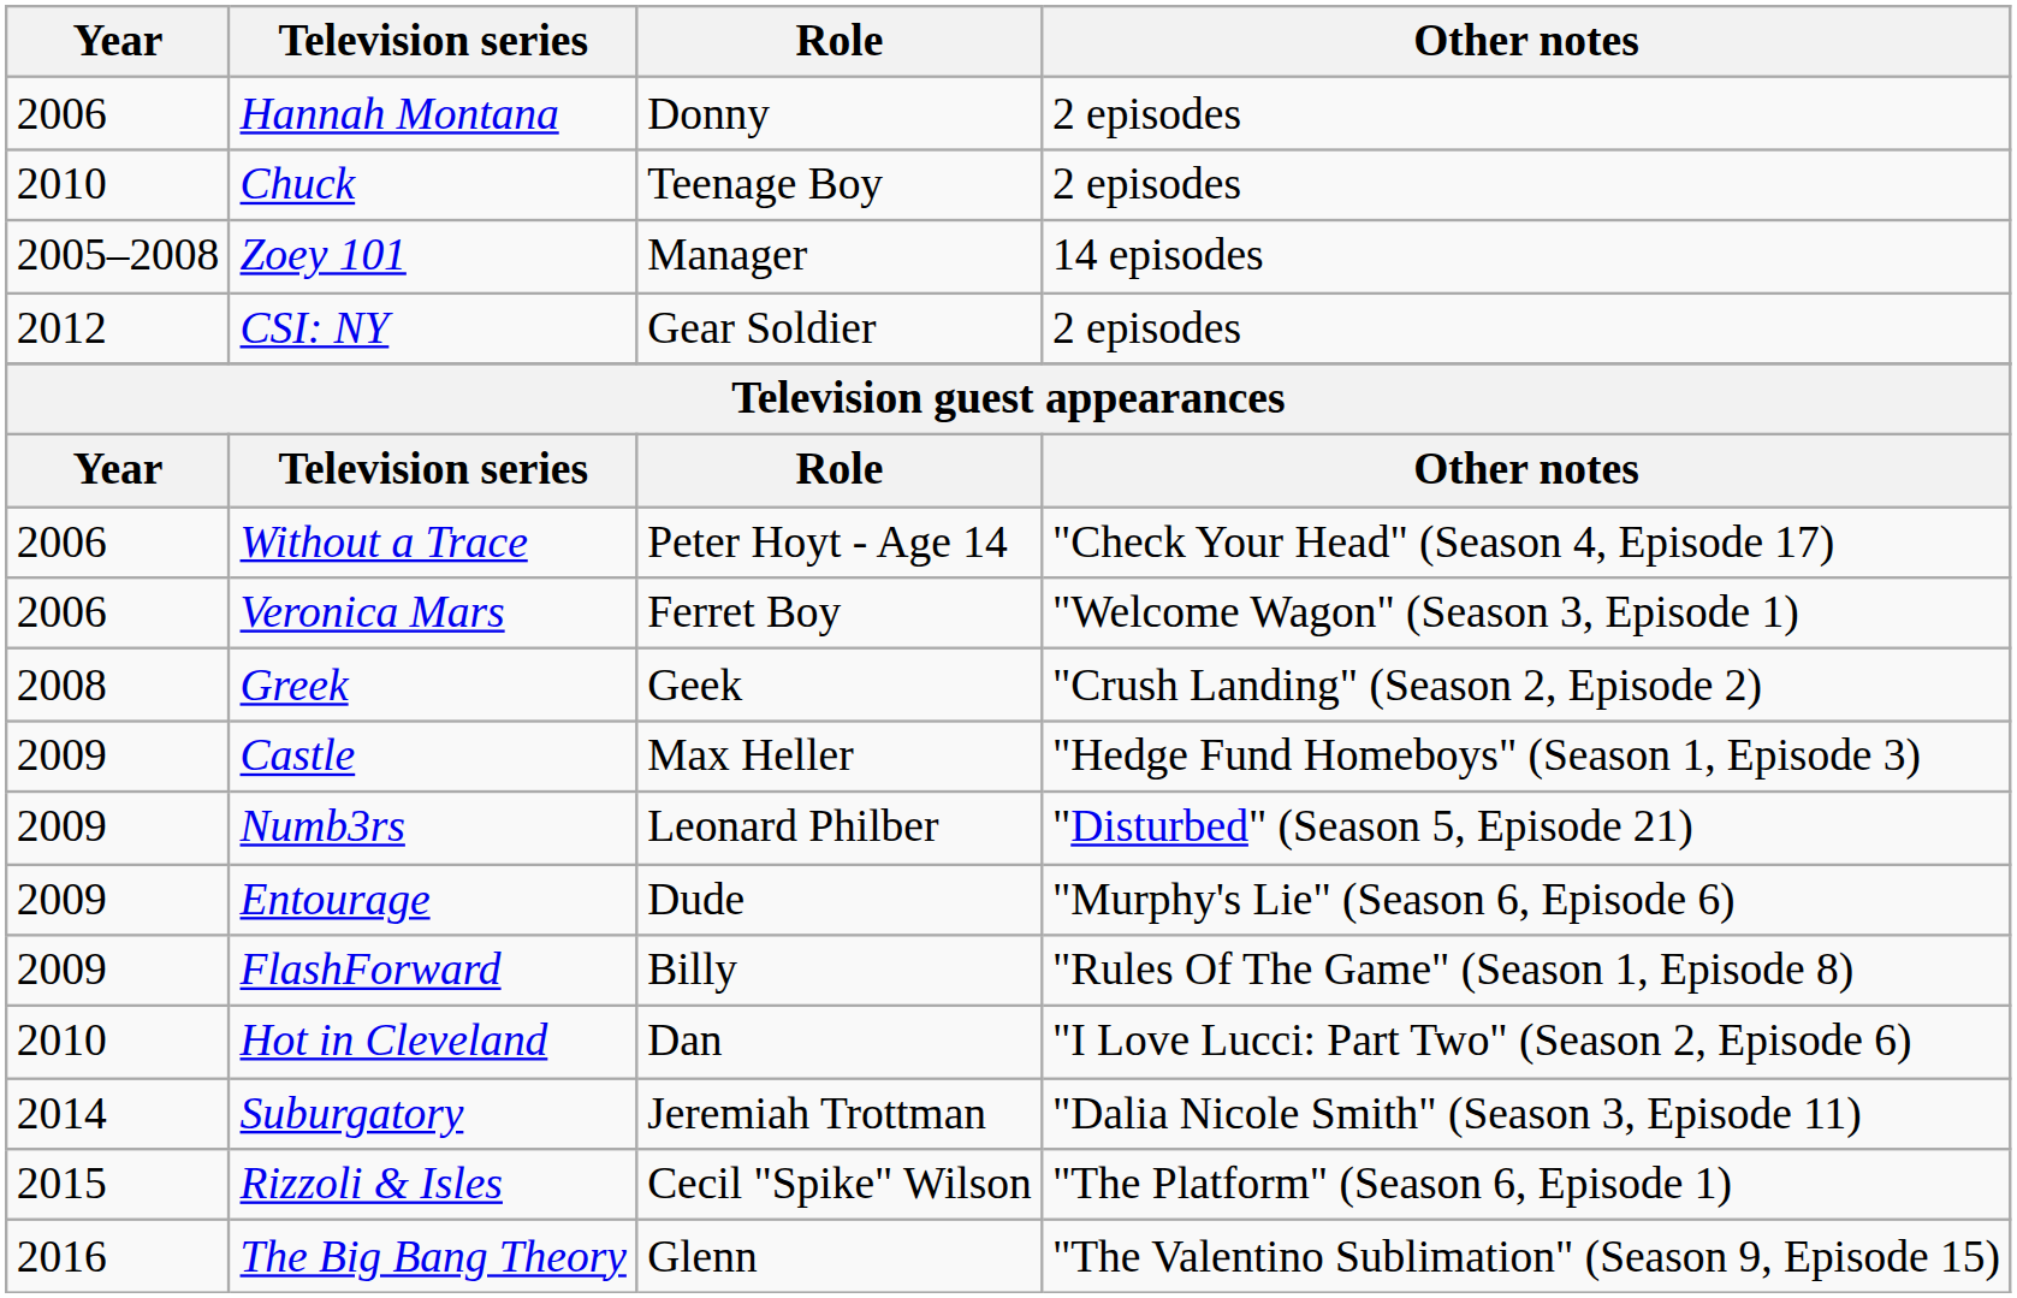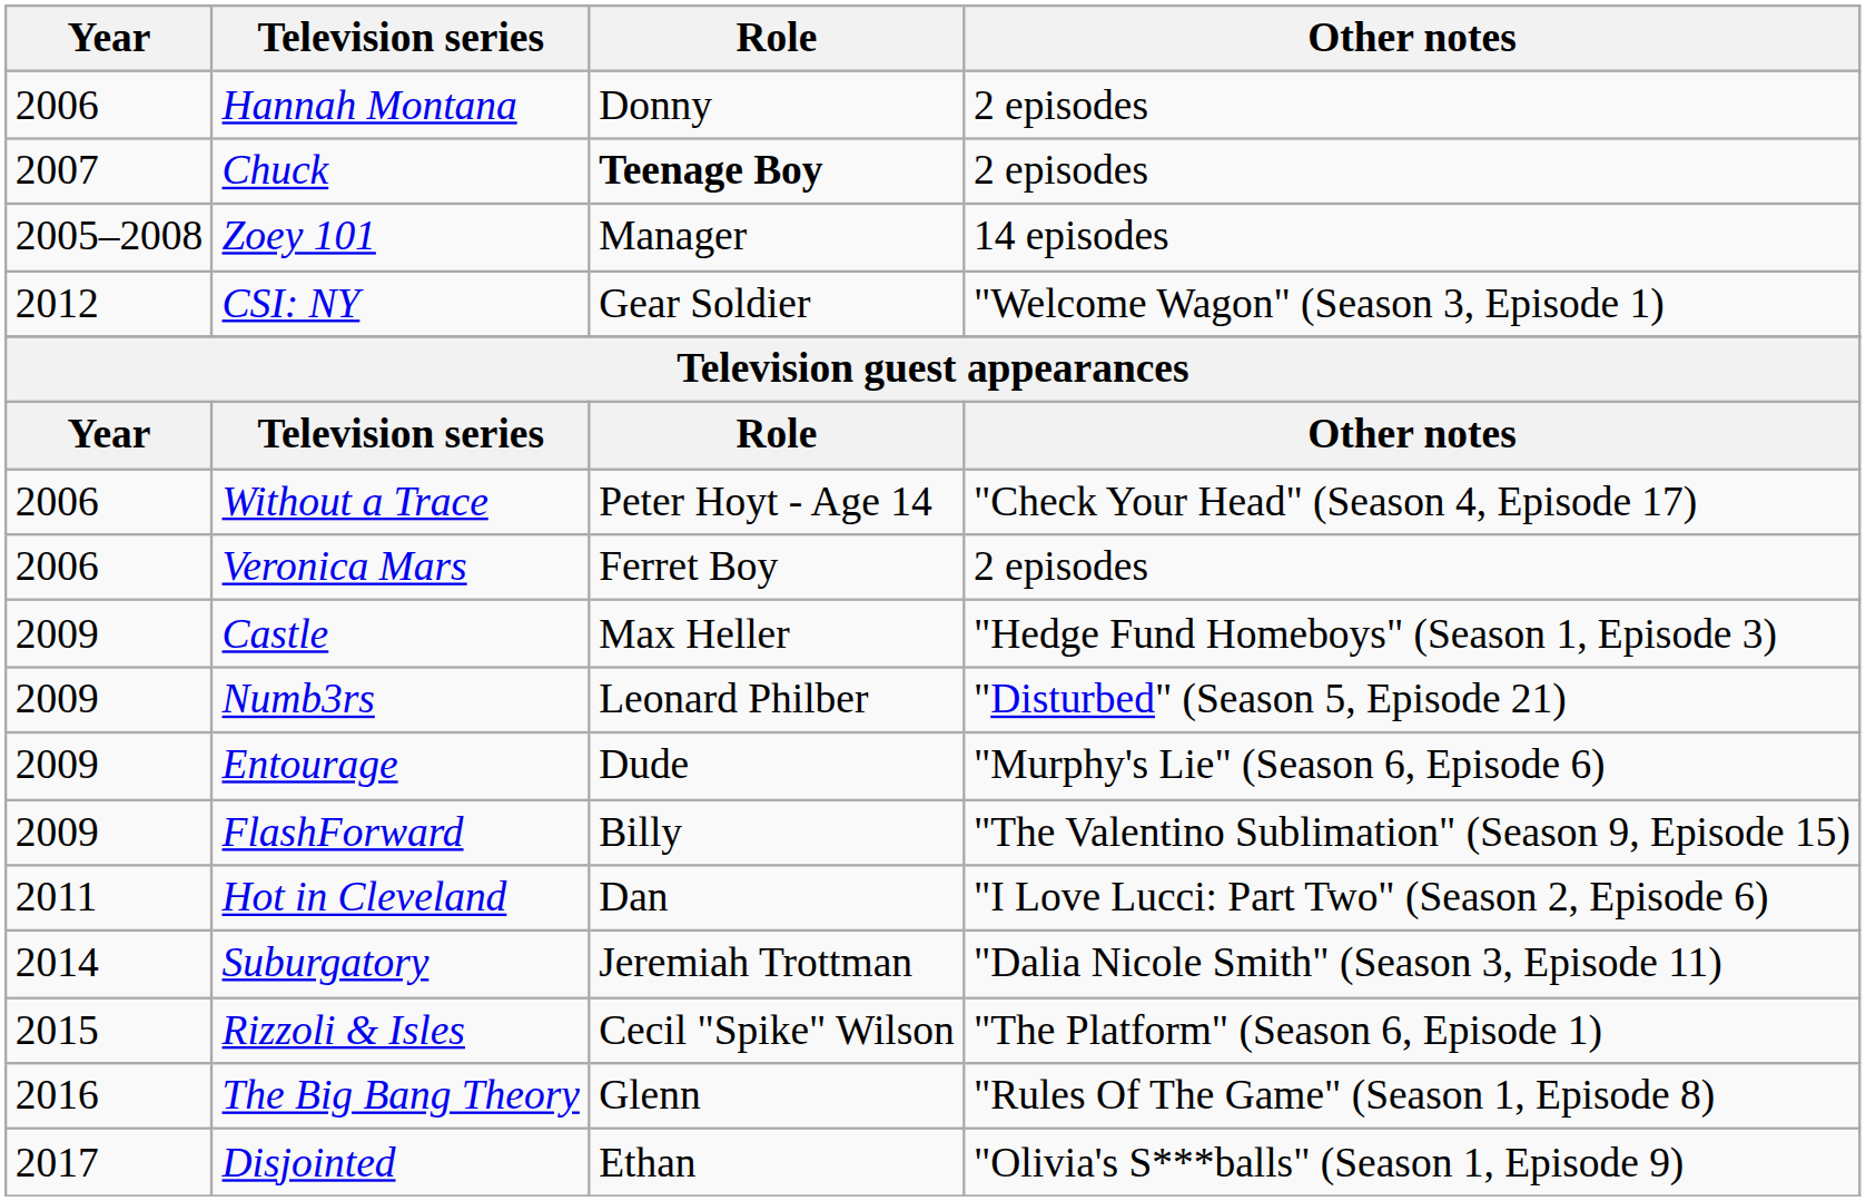Chuck | Year: 2010 -> 2007
Chuck | Role: normal -> bold
CSI: NY | Other notes: 2 episodes -> "Welcome Wagon" (Season 3, Episode 1)
Veronica Mars | Other notes: "Welcome Wagon" (Season 3, Episode 1) -> 2 episodes
- row: 2008 | Greek | Geek | "Crush Landing" (Season 2, Episode 2)
FlashForward | Other notes: "Rules Of The Game" (Season 1, Episode 8) -> "The Valentino Sublimation" (Season 9, Episode 15)
Hot in Cleveland | Year: 2010 -> 2011
The Big Bang Theory | Other notes: "The Valentino Sublimation" (Season 9, Episode 15) -> "Rules Of The Game" (Season 1, Episode 8)
+ row: 2017 | Disjointed | Ethan | "Olivia's S***balls" (Season 1, Episode 9)
